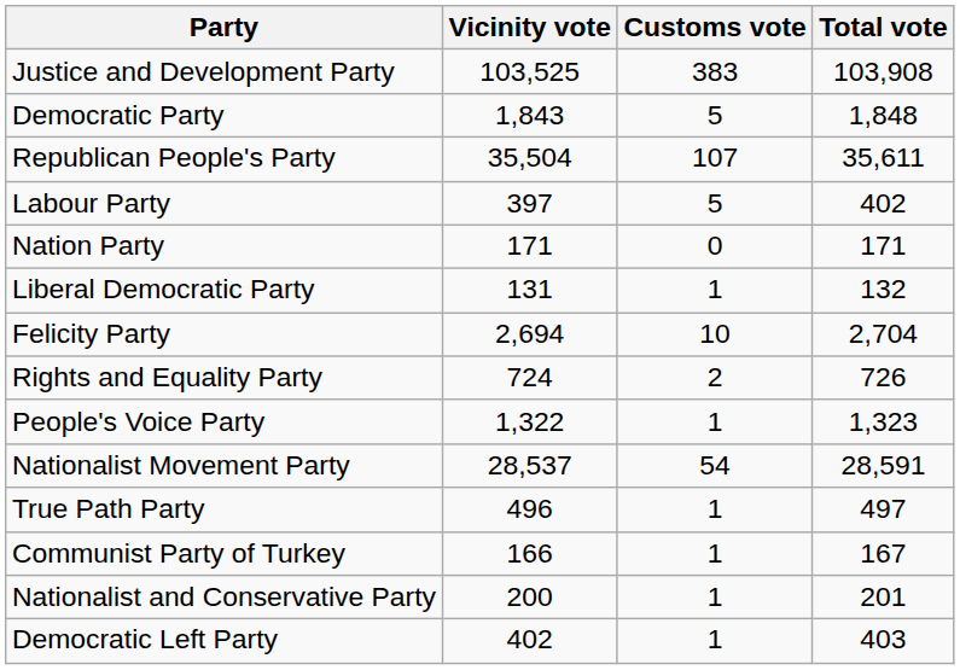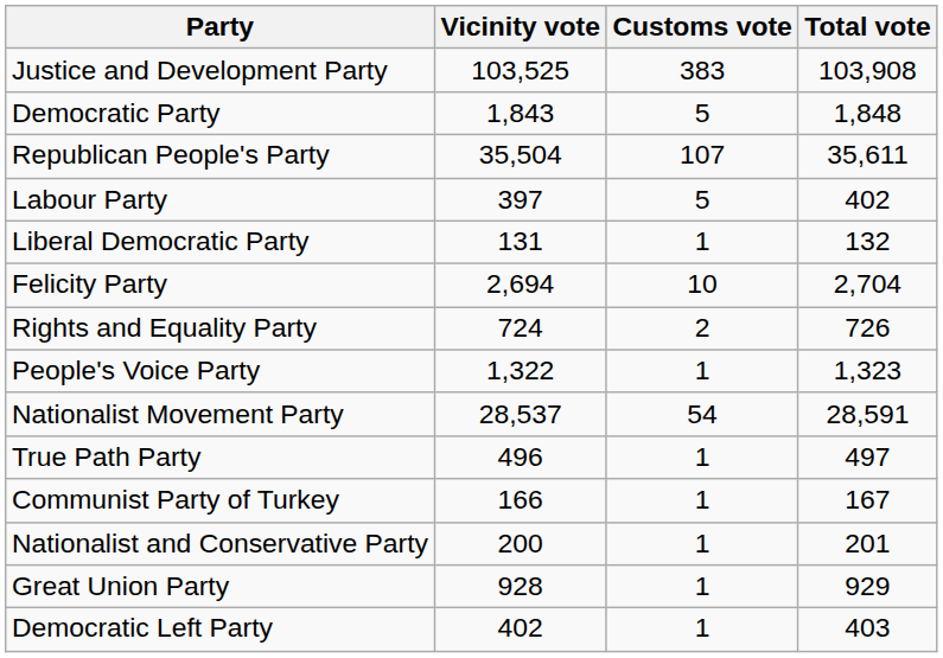- row: Nation Party | 171 | 0 | 171
+ row: Great Union Party | 928 | 1 | 929
